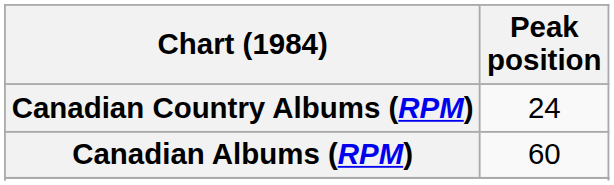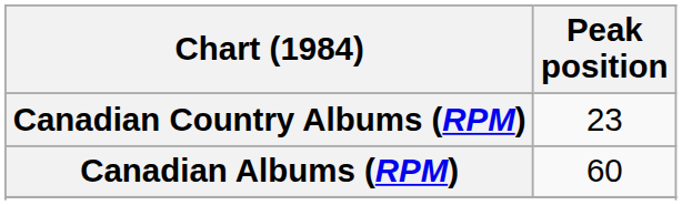Canadian Country Albums (RPM) | Peak position: 24 -> 23
